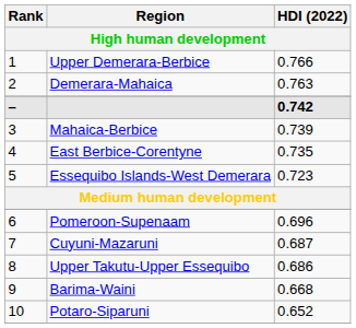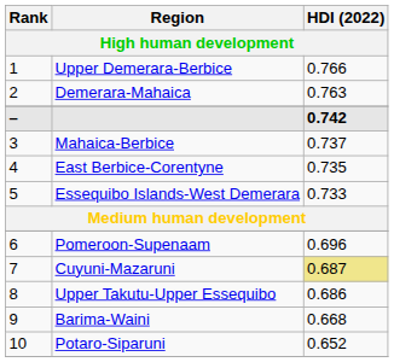Mahaica-Berbice | HDI (2022): 0.739 -> 0.737
Essequibo Islands-West Demerara | HDI (2022): 0.723 -> 0.733
Cuyuni-Mazaruni | HDI (2022): no background -> khaki background
